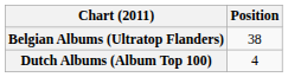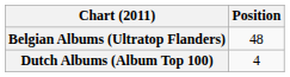Belgian Albums (Ultratop Flanders) | Position: 38 -> 48
